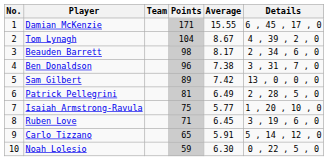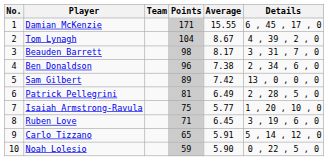Beauden Barrett | Details: 2 , 34 , 6 , 0 -> 3 , 31 , 7 , 0
Ben Donaldson | Details: 3 , 31 , 7 , 0 -> 2 , 34 , 6 , 0
Noah Lolesio | Average: 6.30 -> 5.90
